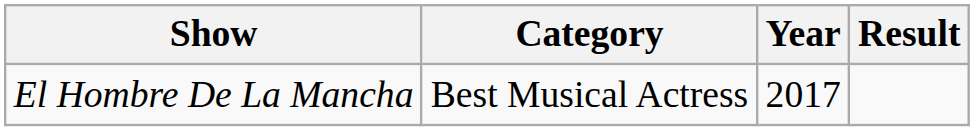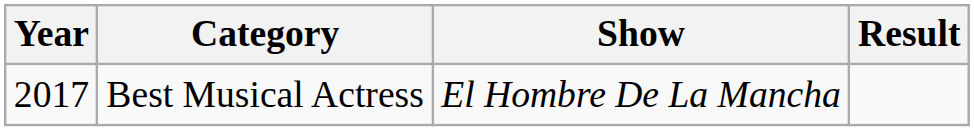columns swapped: Year <-> Show
